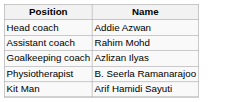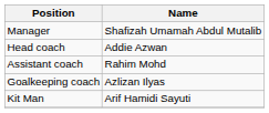+ row: Manager | Shafizah Umamah Abdul Mutalib
- row: Physiotherapist | B. Seerla Ramanarajoo
